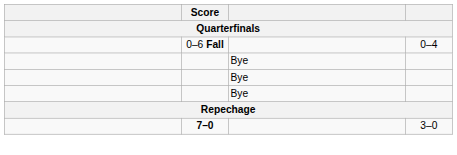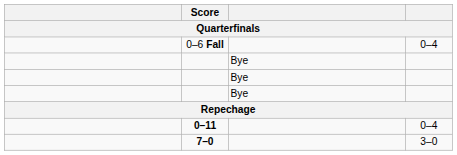+ row: 0–11 | 0–4
